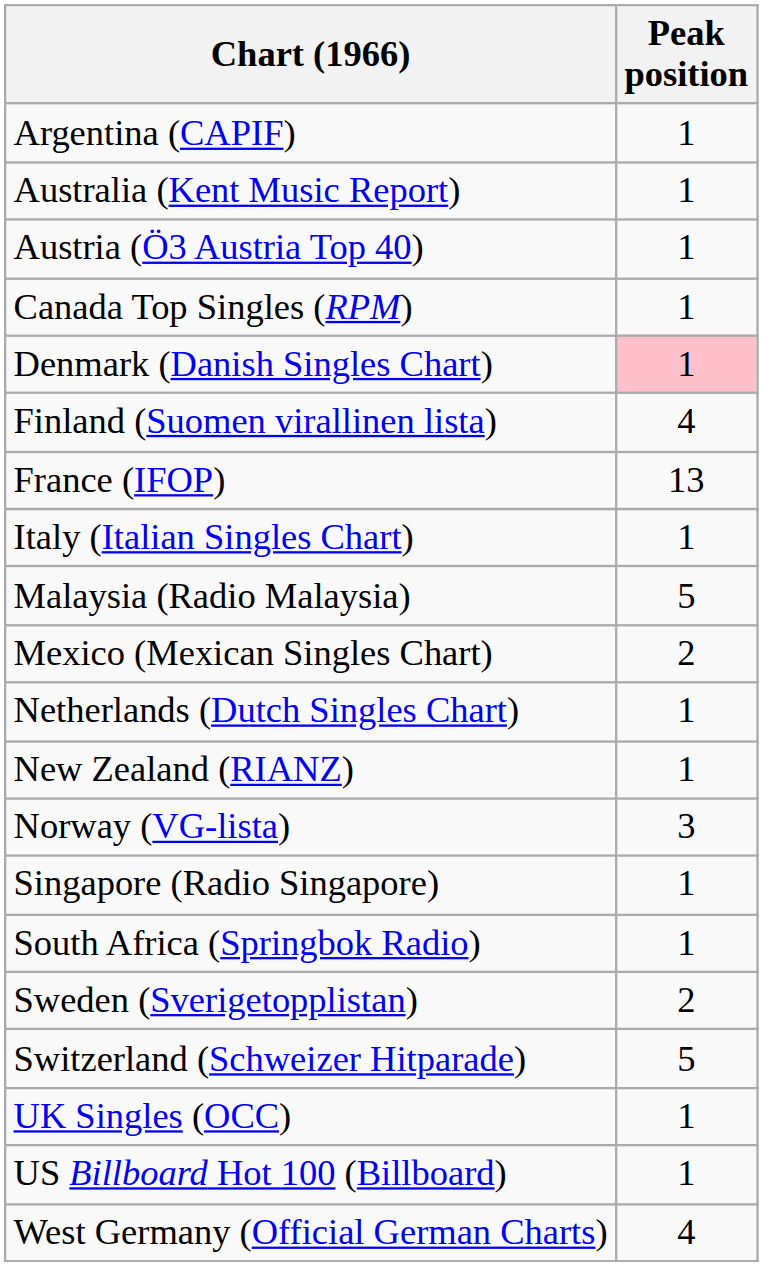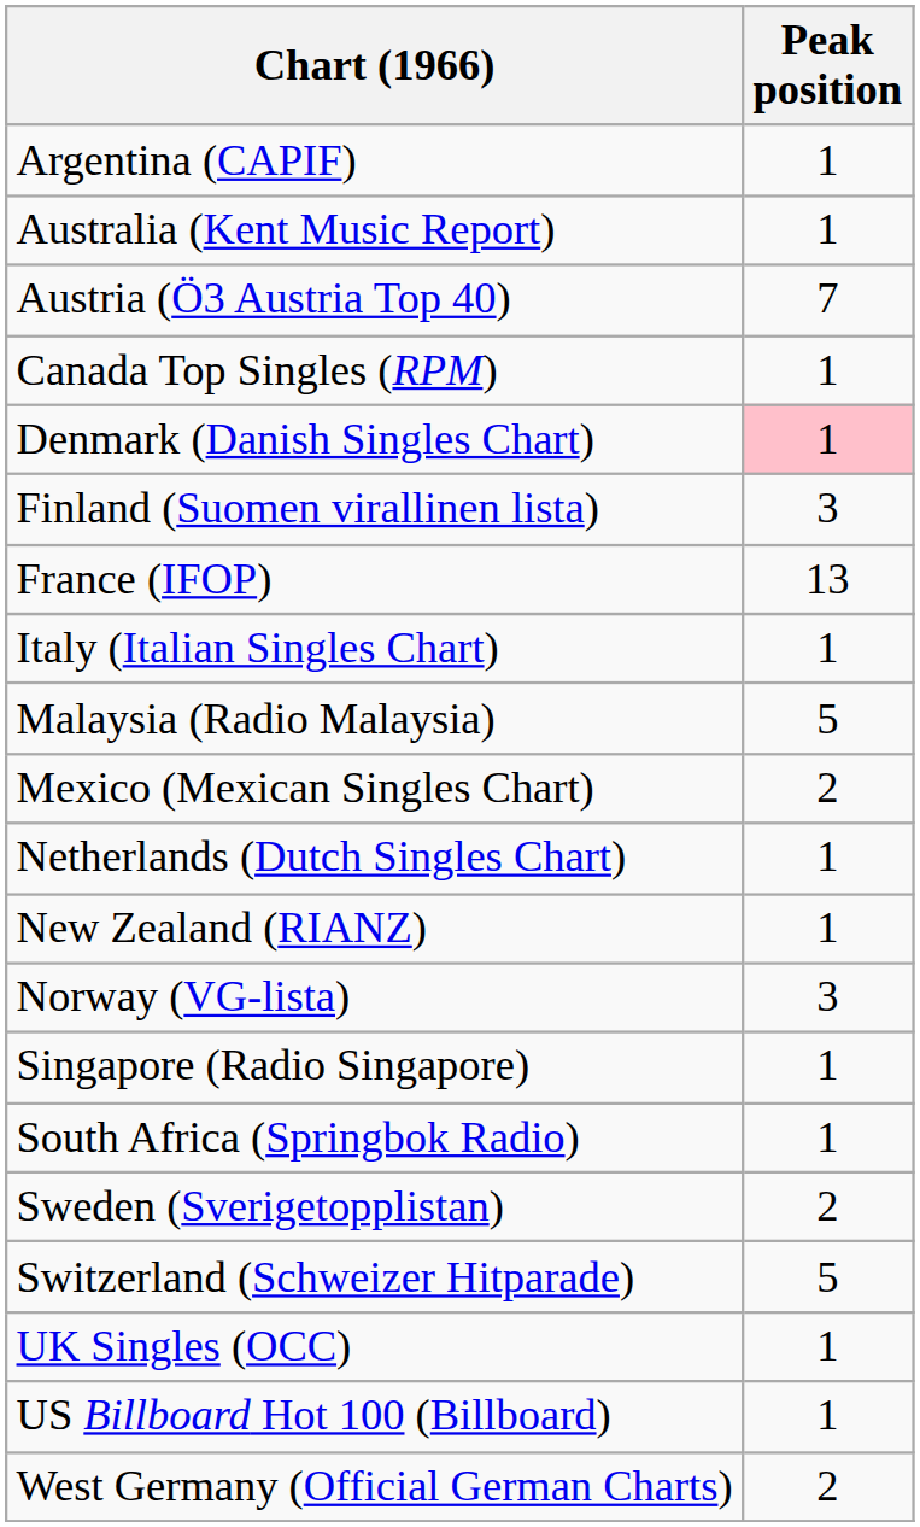Austria (Ö3 Austria Top 40) | Peak position: 1 -> 7
Finland (Suomen virallinen lista) | Peak position: 4 -> 3
West Germany (Official German Charts) | Peak position: 4 -> 2
